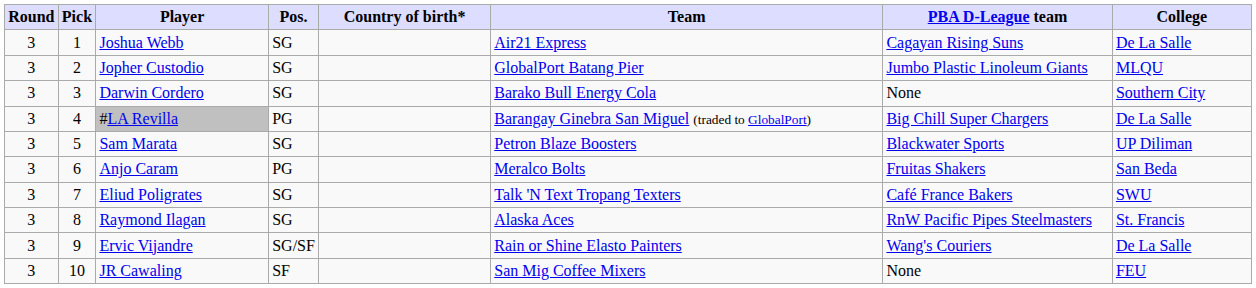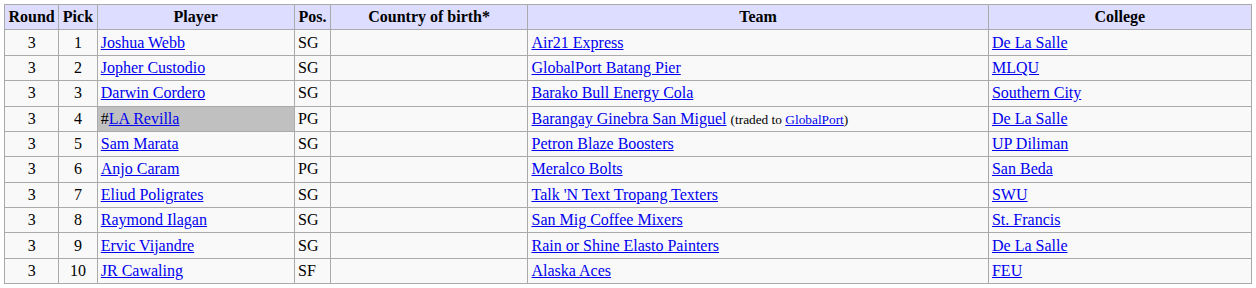- column: PBA D-League team | Cagayan Rising Suns | Jumbo Plastic Linoleum Giants | None | Big Chill Super Chargers | Blackwater Sports | Fruitas Shakers | Café France Bakers | RnW Pacific Pipes Steelmasters | Wang's Couriers | None
Raymond Ilagan | Team: Alaska Aces -> San Mig Coffee Mixers
Ervic Vijandre | Pos.: SG/SF -> SG
JR Cawaling | Team: San Mig Coffee Mixers -> Alaska Aces
